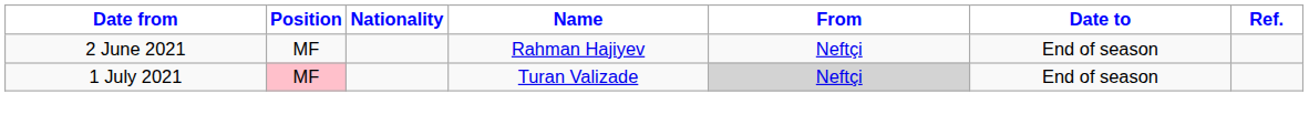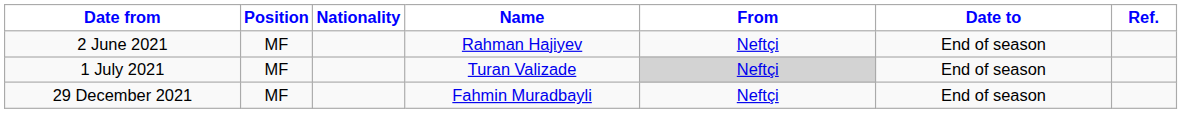1 July 2021 | Position: pink background -> no background
+ row: 29 December 2021 | MF | Fahmin Muradbayli | Neftçi | End of season
